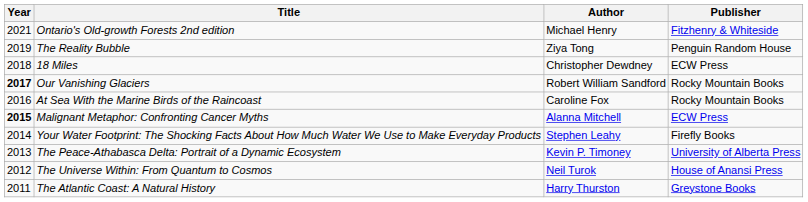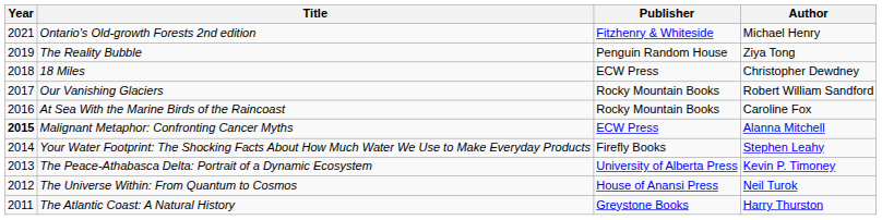columns swapped: Author <-> Publisher
Our Vanishing Glaciers | Year: bold -> normal
